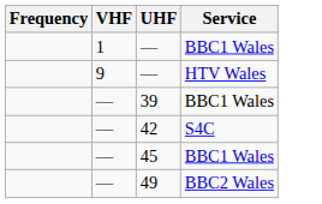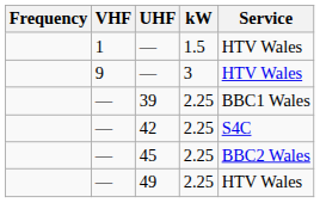+ column: kW | 1.5 | 3 | 2.25 | 2.25 | 2.25 | 2.25
1 / — | Service: BBC1 Wales -> HTV Wales
45 | Service: BBC1 Wales -> BBC2 Wales
49 | Service: BBC2 Wales -> HTV Wales
